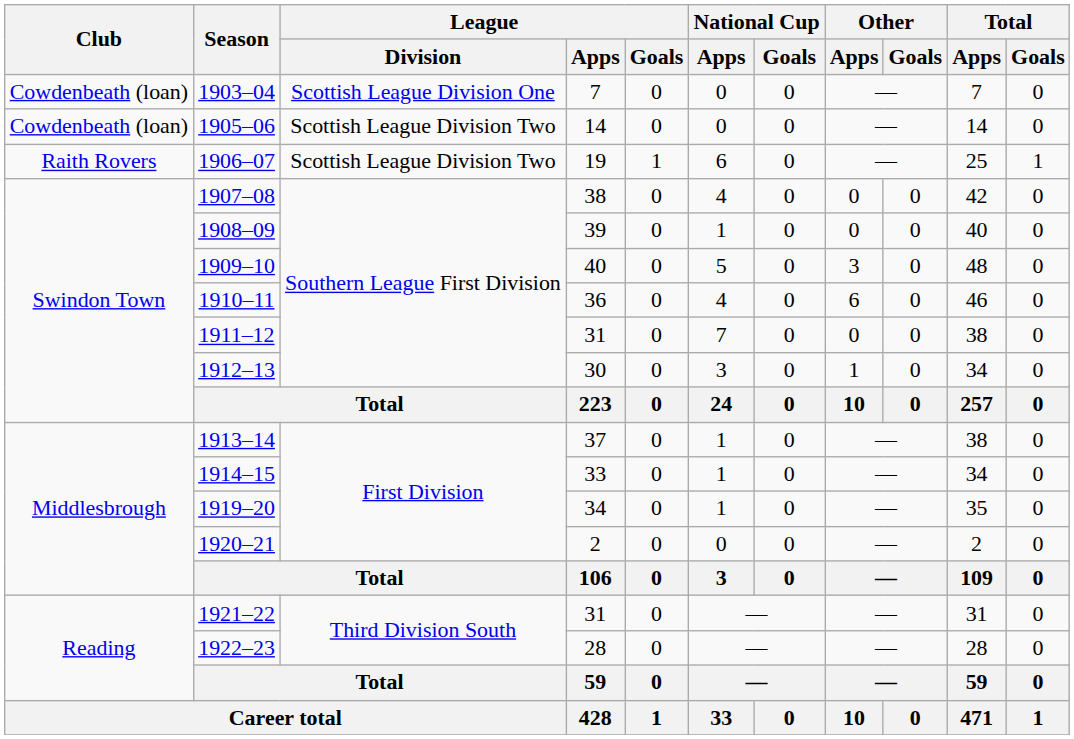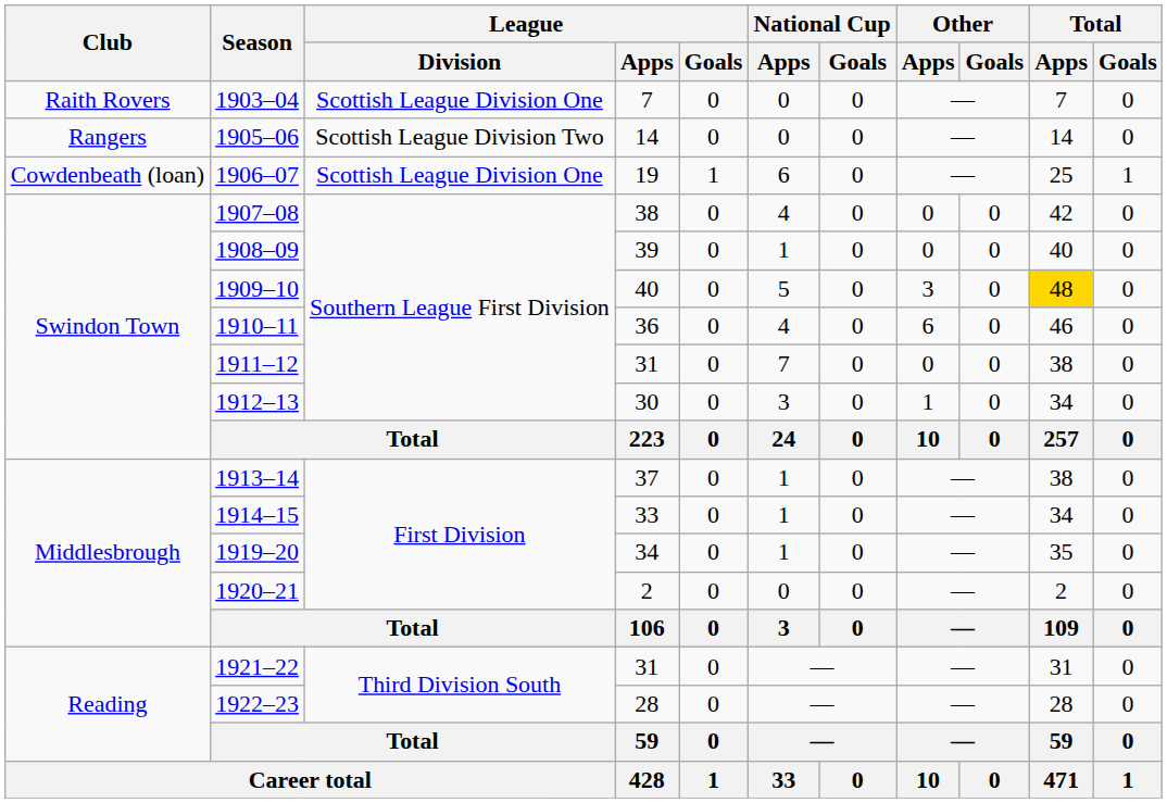1903–04 | Club: Cowdenbeath (loan) -> Raith Rovers
1905–06 | Club: Cowdenbeath (loan) -> Rangers
1906–07 | Club: Raith Rovers -> Cowdenbeath (loan)
1906–07 | League / Division: Scottish League Division Two -> Scottish League Division One
1909–10 | Total / Apps: no background -> gold background
